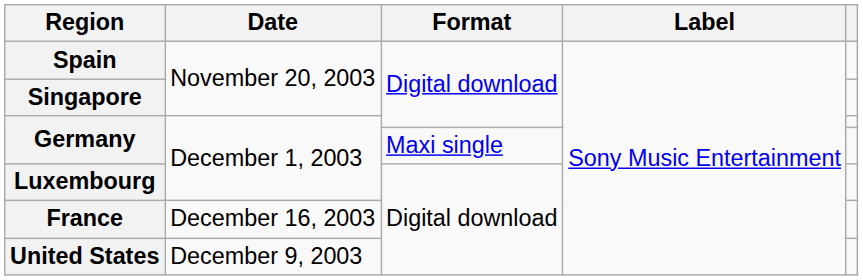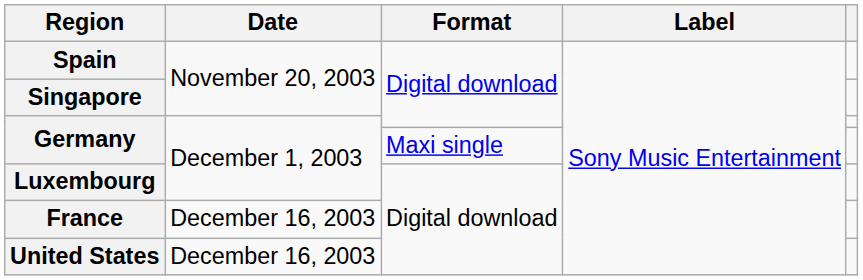United States | Date: December 9, 2003 -> December 16, 2003
